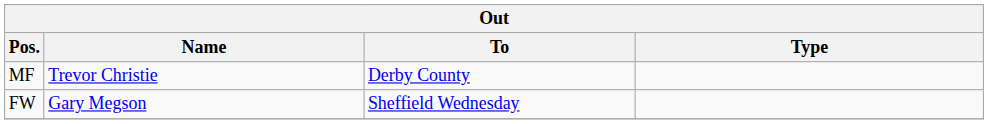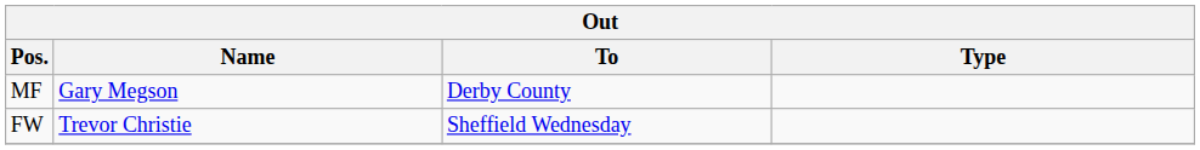MF | Name: Trevor Christie -> Gary Megson
FW | Name: Gary Megson -> Trevor Christie
